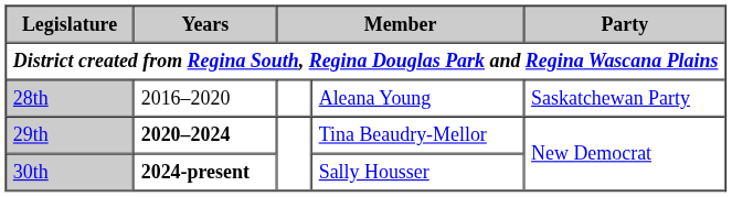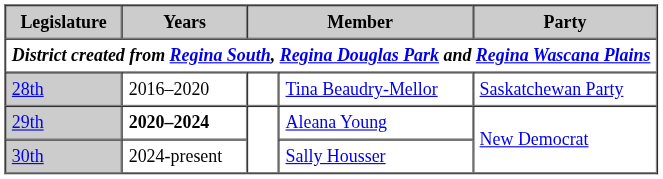28th | column 4: Aleana Young -> Tina Beaudry-Mellor
29th | column 4: Tina Beaudry-Mellor -> Aleana Young
30th | Years: bold -> normal
